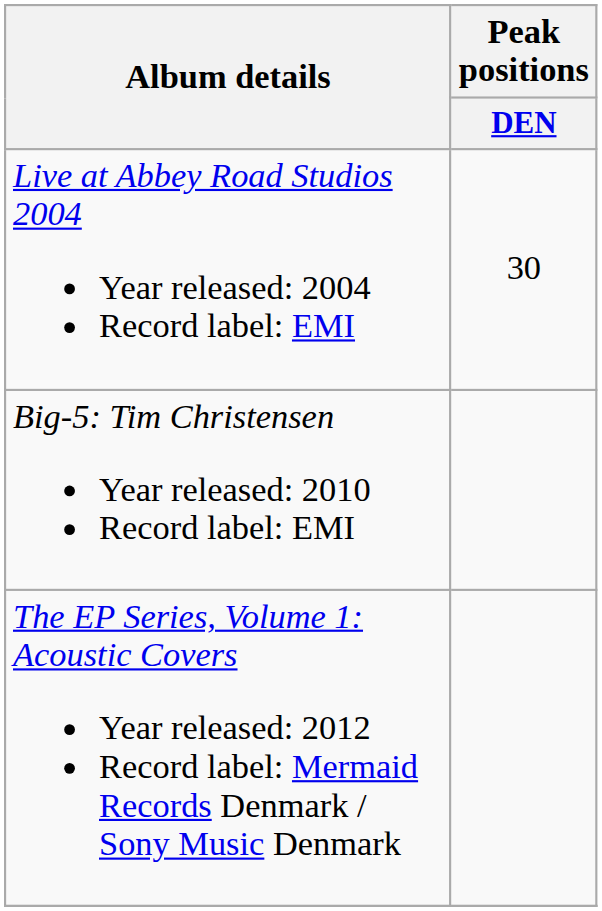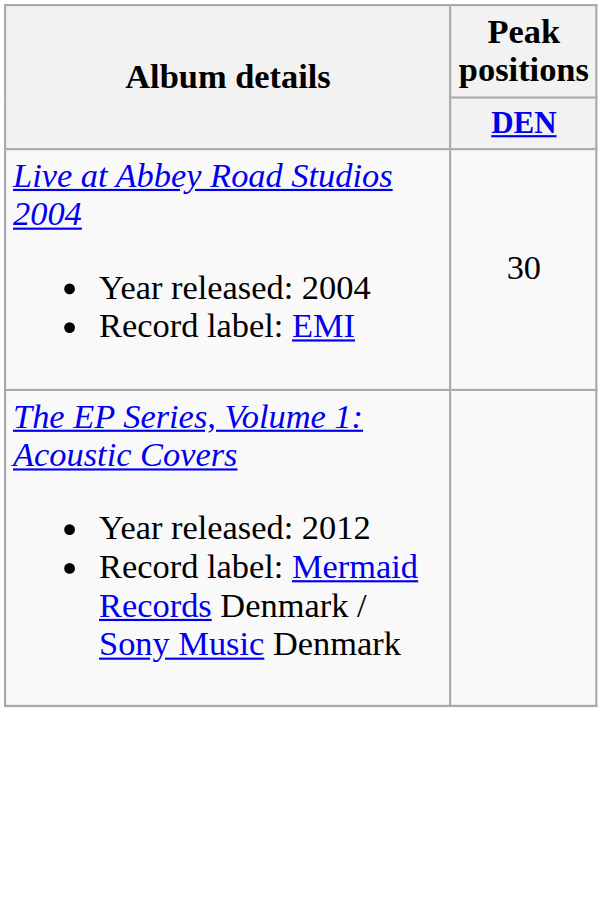- row: Big-5: Tim Christensen Year released: 2010 Record label: EMI
